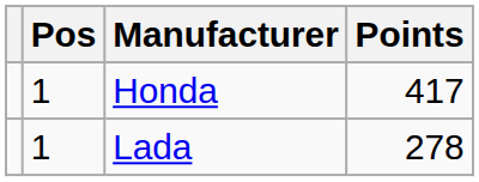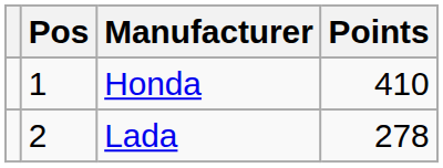Honda | Points: 417 -> 410
Lada | Pos: 1 -> 2
